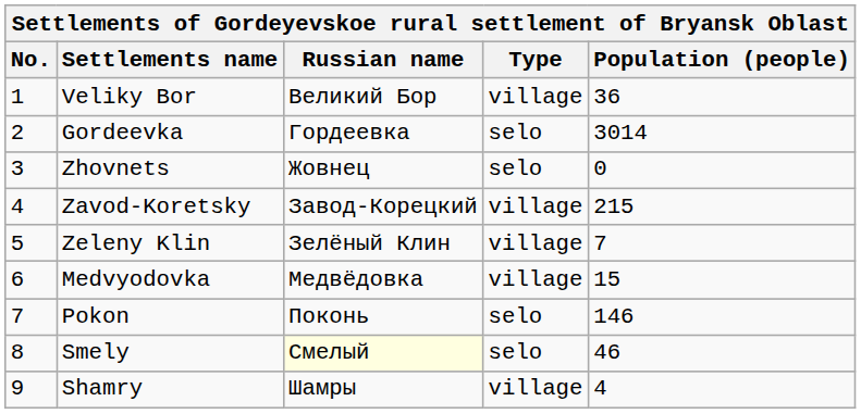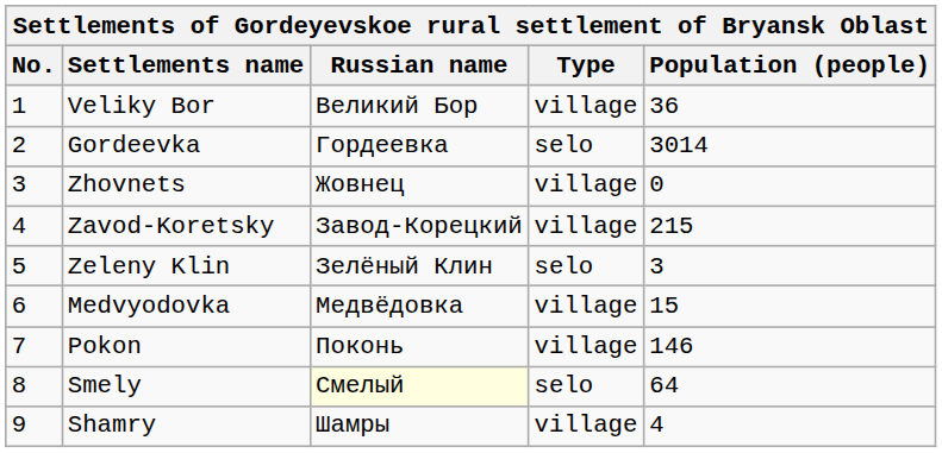Zhovnets | Type: selo -> village
Zeleny Klin | Type: village -> selo
Zeleny Klin | Population (people): 7 -> 3
Pokon | Type: selo -> village
Smely | Population (people): 46 -> 64
